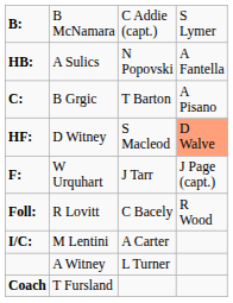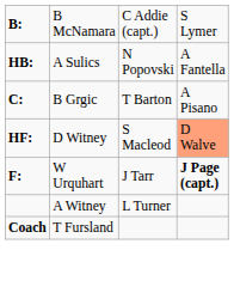F: | column 4: normal -> bold
- row: Foll: | R Lovitt | C Bacely | R Wood
- row: I/C: | M Lentini | A Carter
